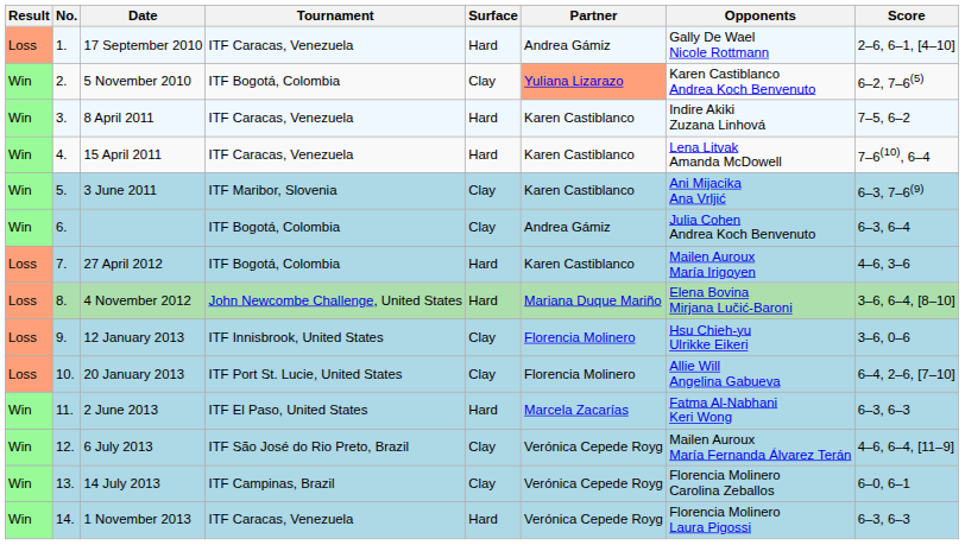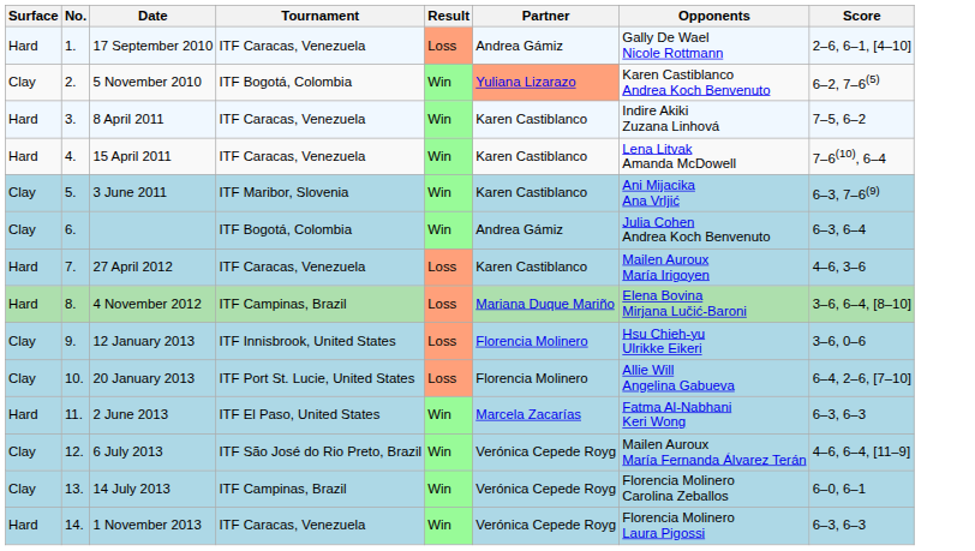columns swapped: Result <-> Surface
27 April 2012 | Tournament: ITF Bogotá, Colombia -> ITF Caracas, Venezuela
4 November 2012 | Tournament: John Newcombe Challenge, United States -> ITF Campinas, Brazil
